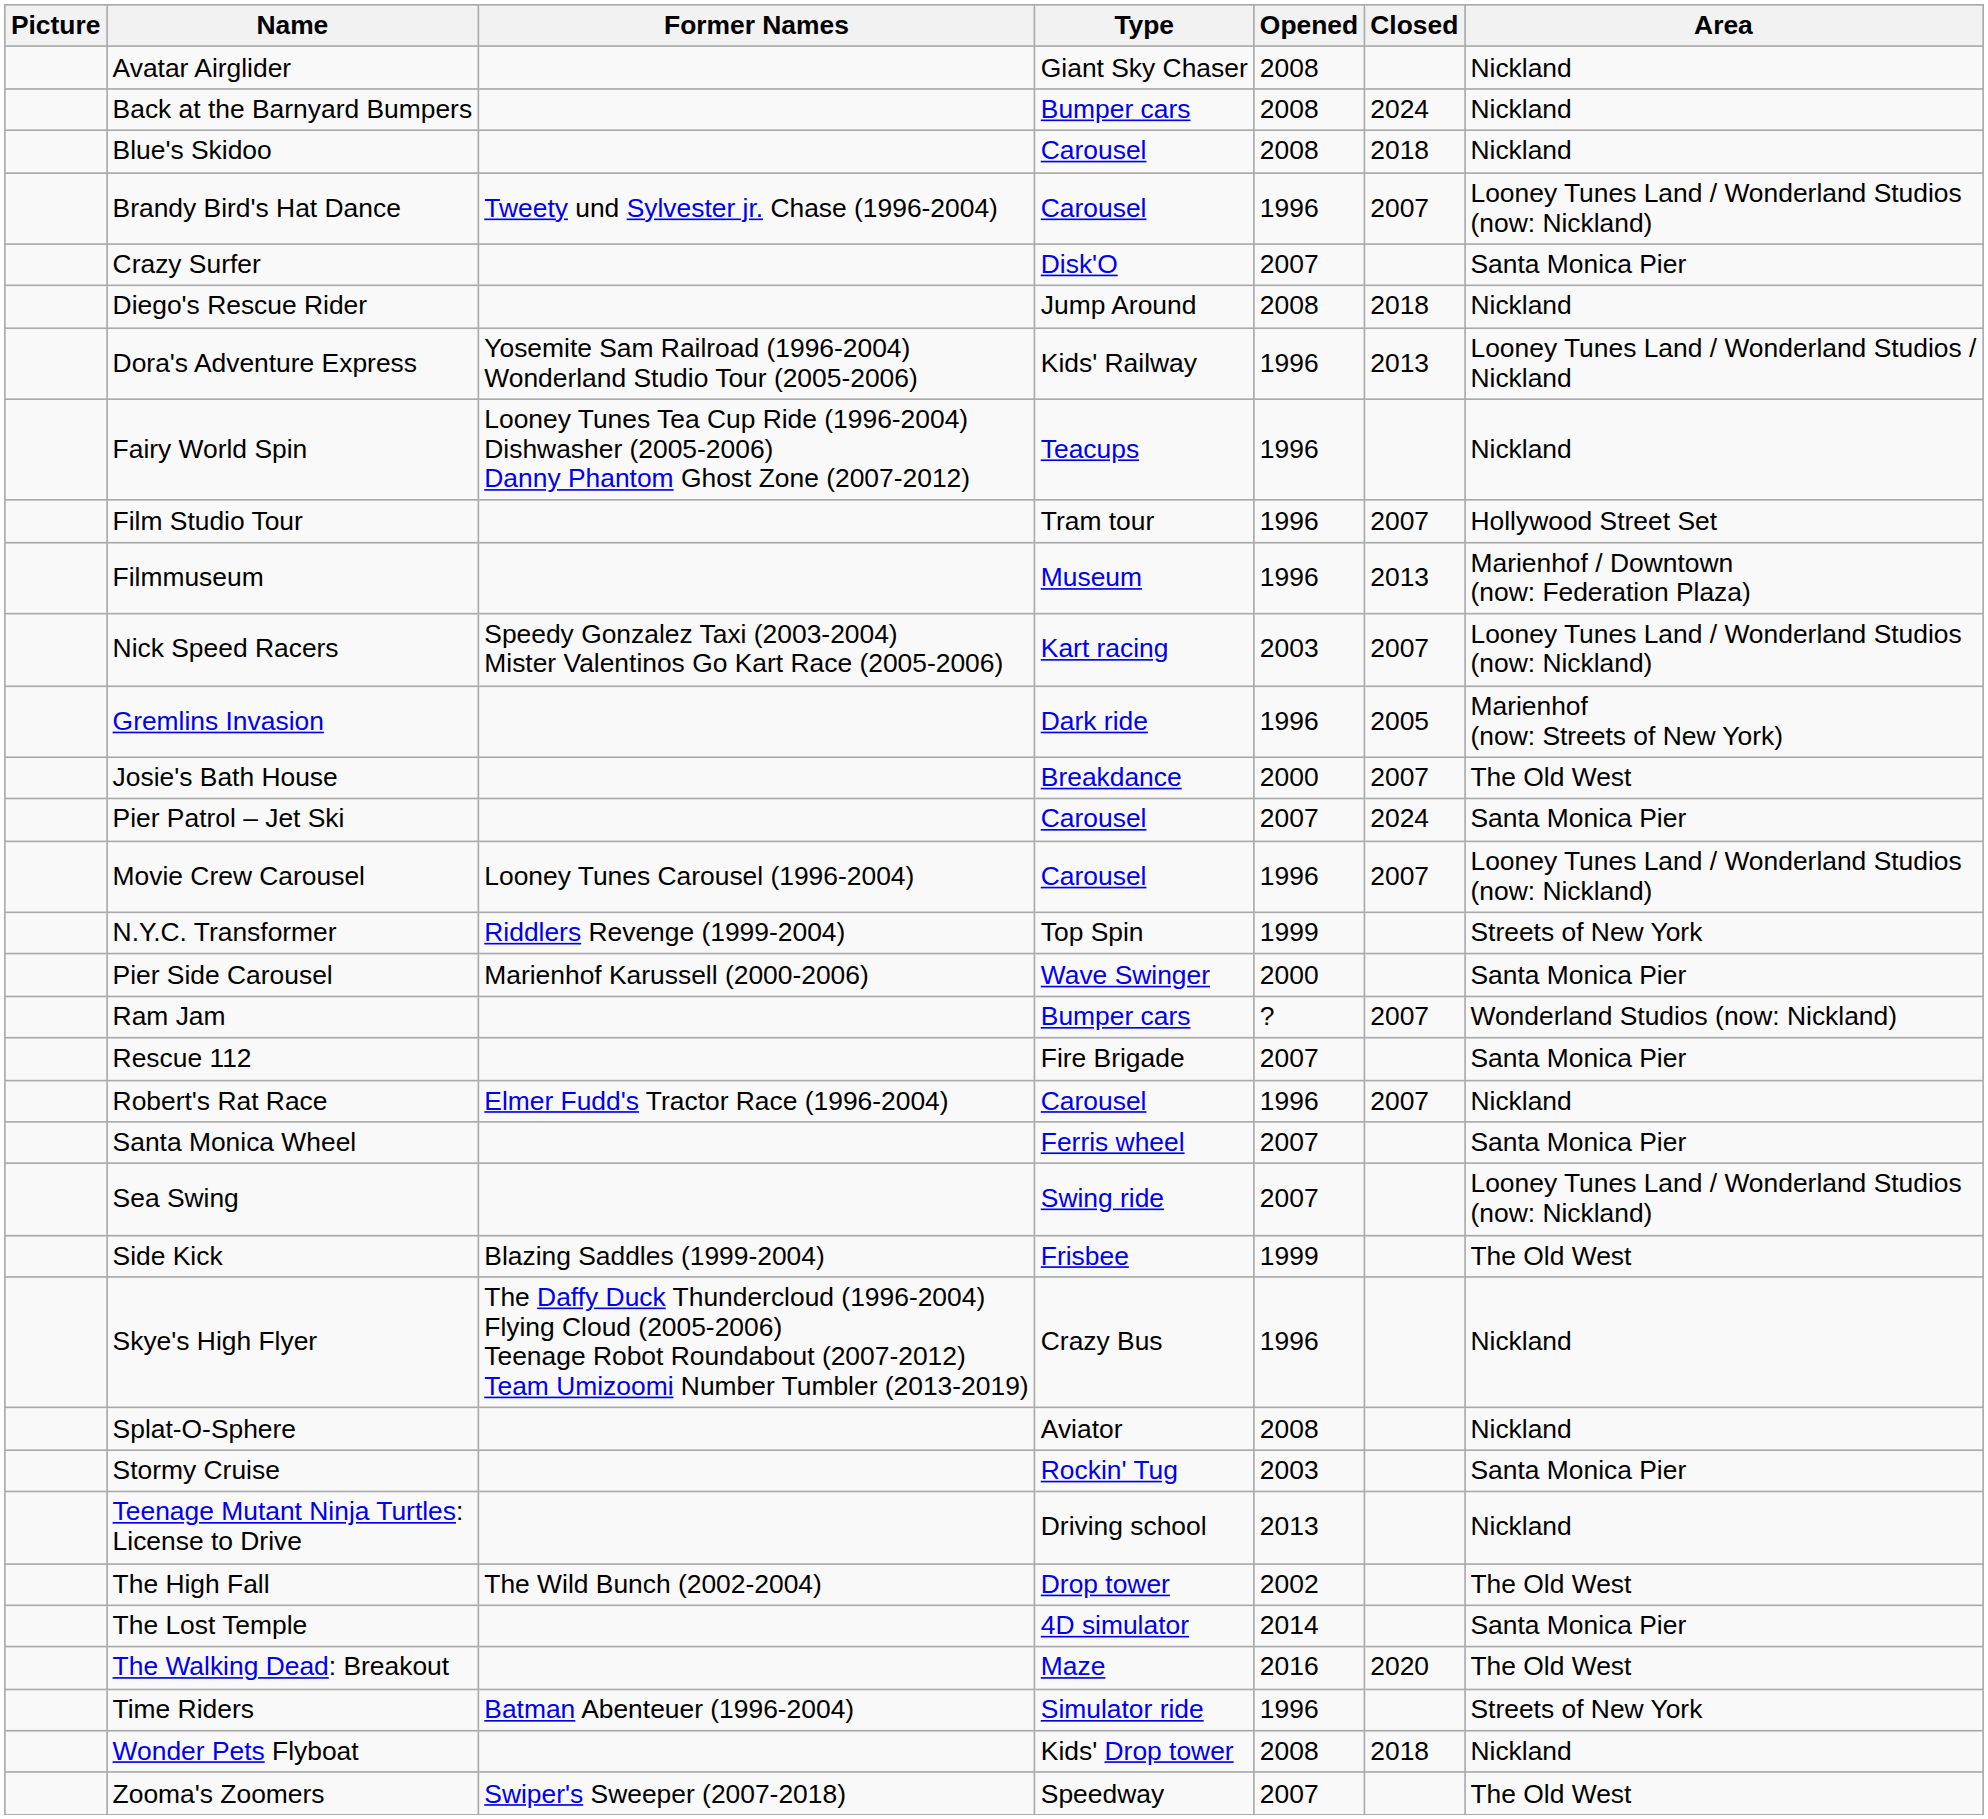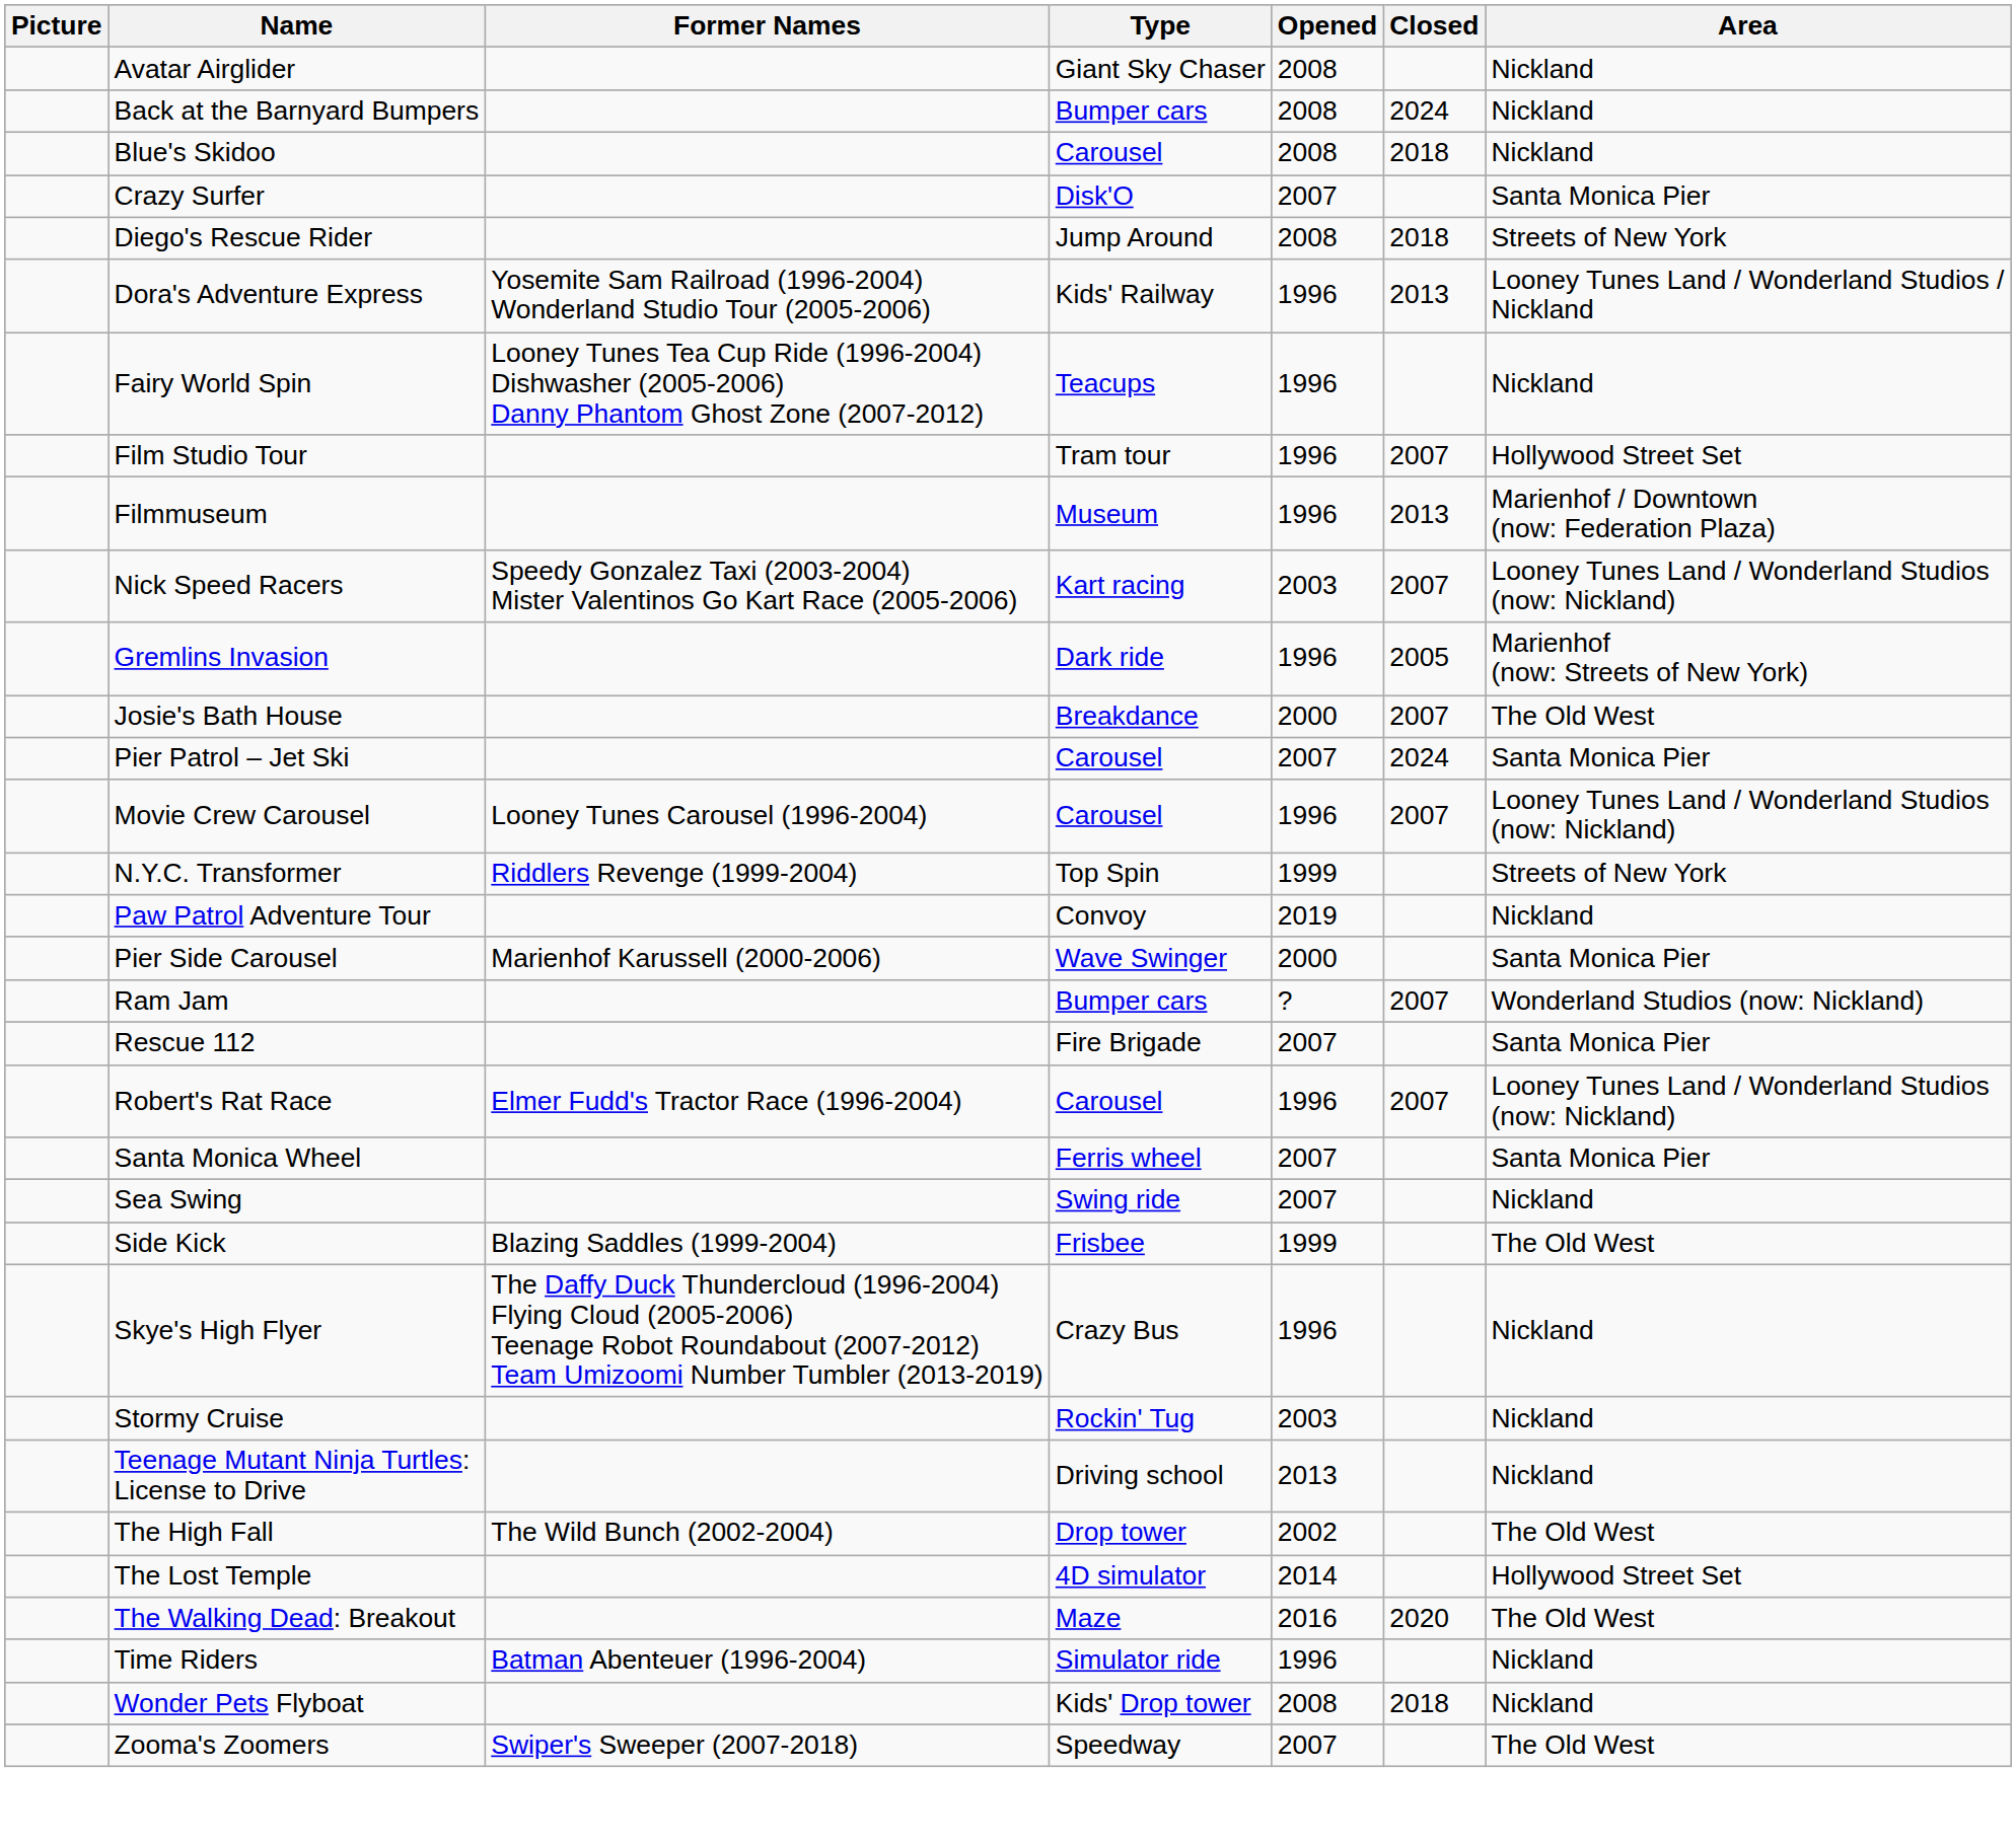- row: Brandy Bird's Hat Dance | Tweety und Sylvester jr. Chase (1996-2004) | Carousel | 1996 | 2007 | Looney Tunes Land / Wonderland Studios (now: Nickland)
Diego's Rescue Rider | Area: Nickland -> Streets of New York
+ row: Paw Patrol Adventure Tour | Convoy | 2019 | Nickland
Robert's Rat Race | Area: Nickland -> Looney Tunes Land / Wonderland Studios (now: Nickland)
Sea Swing | Area: Looney Tunes Land / Wonderland Studios (now: Nickland) -> Nickland
- row: Splat-O-Sphere | Aviator | 2008 | Nickland
Stormy Cruise | Area: Santa Monica Pier -> Nickland
The Lost Temple | Area: Santa Monica Pier -> Hollywood Street Set
Time Riders | Area: Streets of New York -> Nickland
